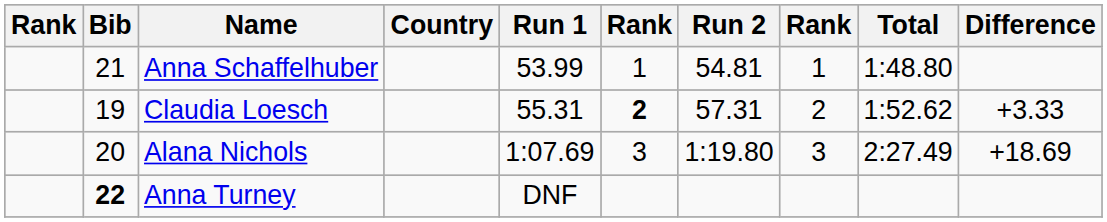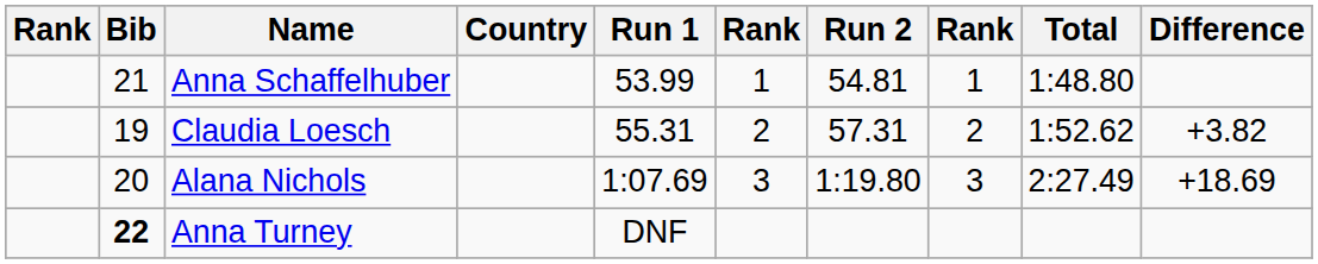Claudia Loesch | column 6: bold -> normal
Claudia Loesch | Difference: +3.33 -> +3.82
